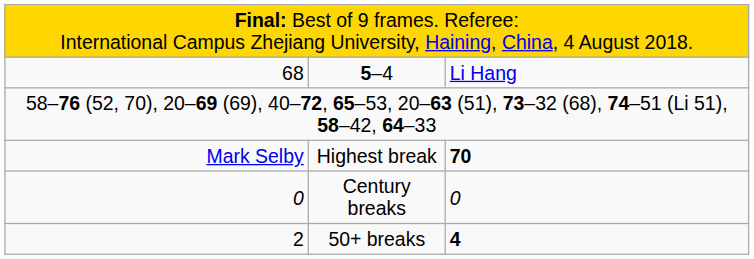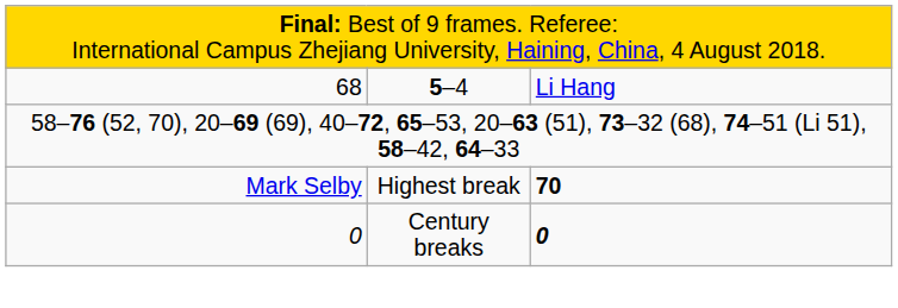Century breaks | column 3: normal -> bold
- row: 2 | 50+ breaks | 4
